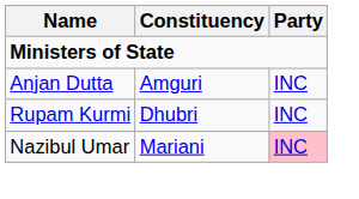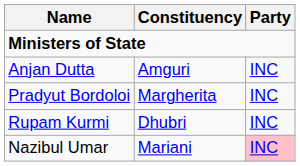+ row: Pradyut Bordoloi | Margherita | INC
